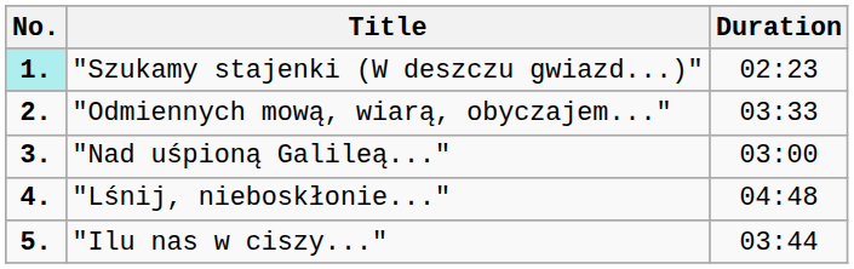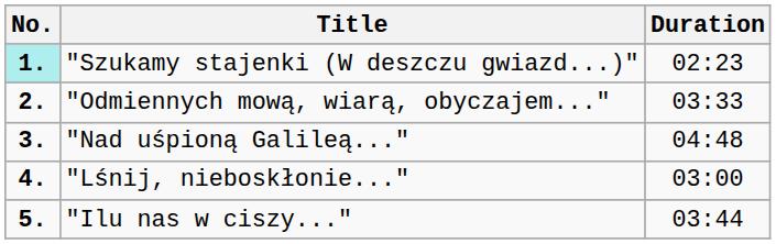"Nad uśpioną Galileą..." | Duration: 03:00 -> 04:48
"Lśnij, nieboskłonie..." | Duration: 04:48 -> 03:00
